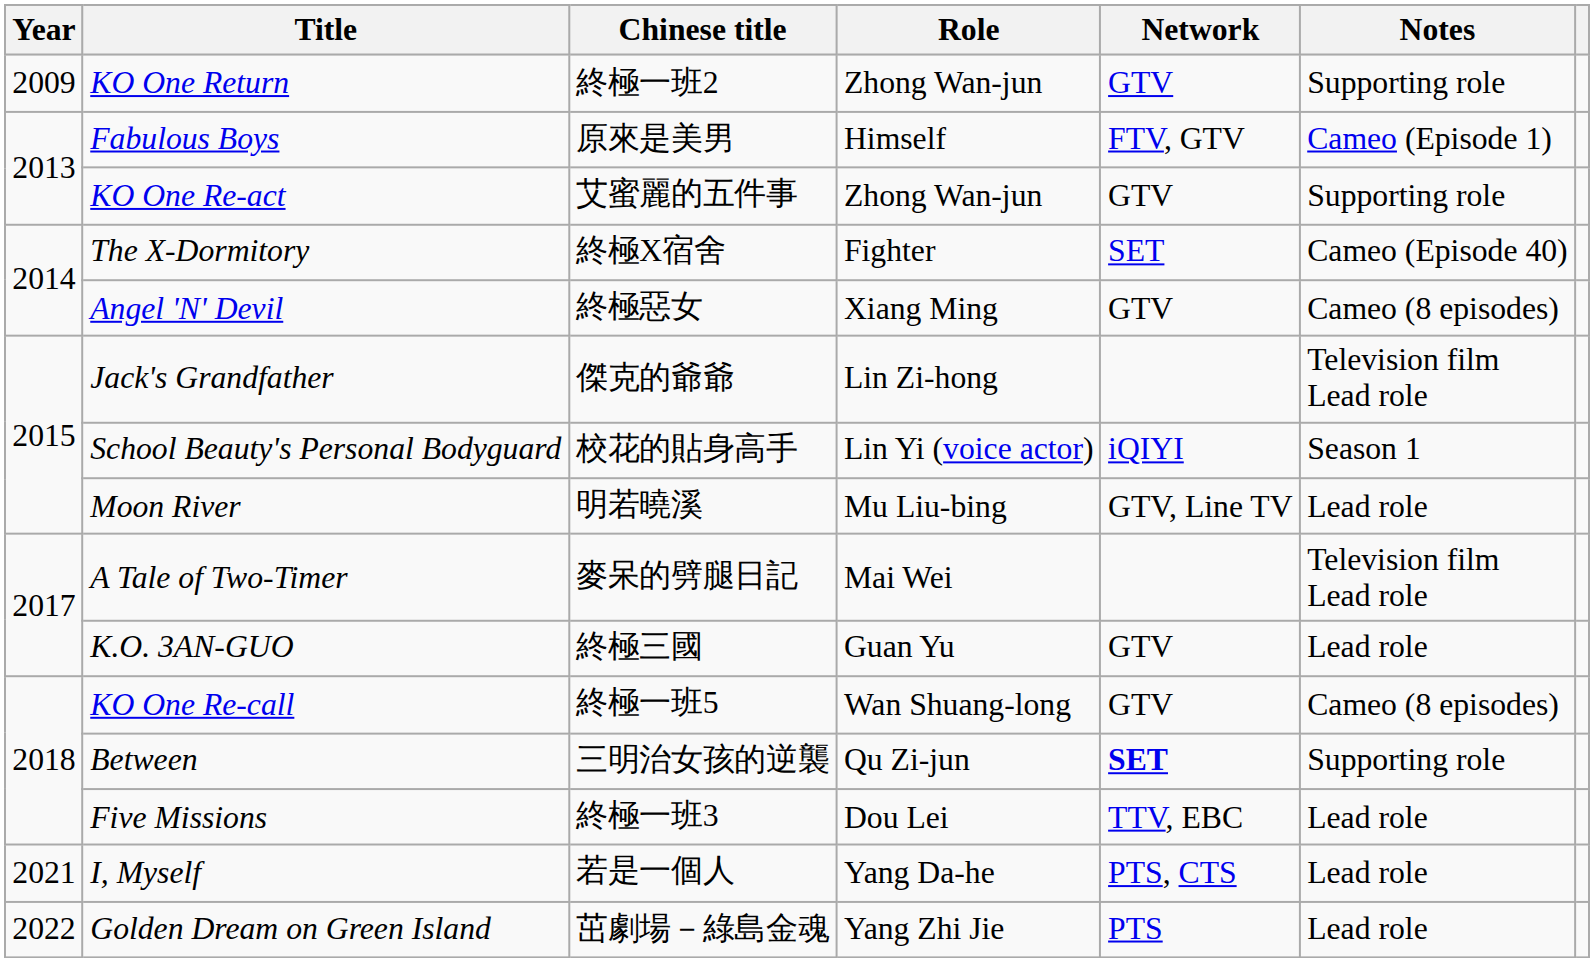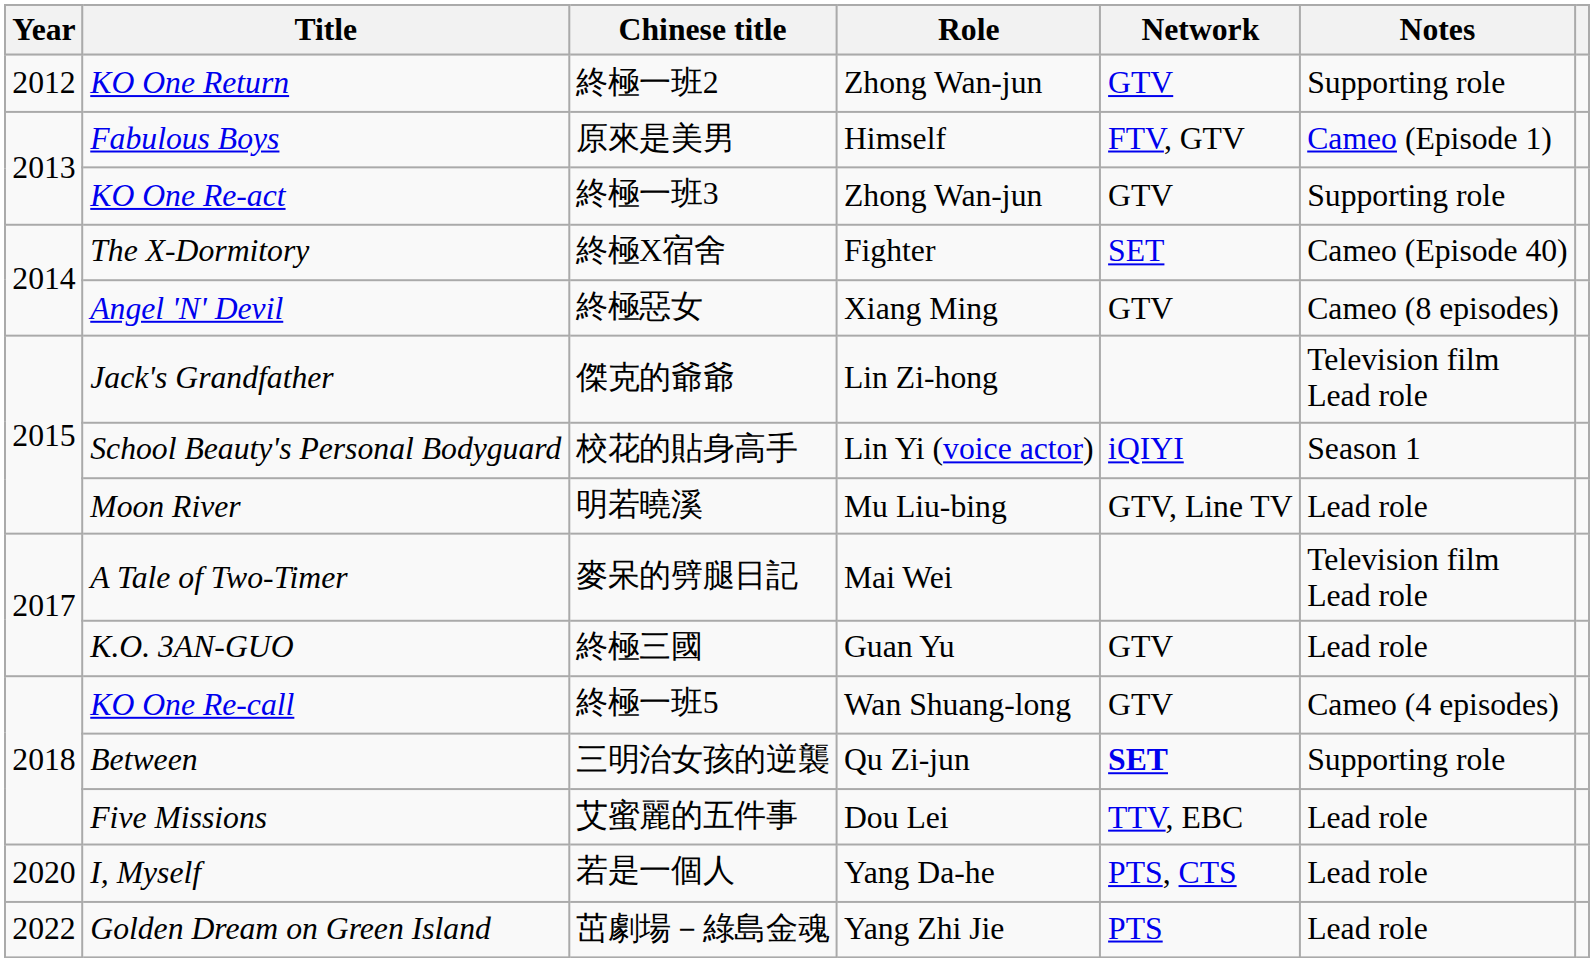KO One Return | Year: 2009 -> 2012
KO One Re-act | Chinese title: 艾蜜麗的五件事 -> 終極一班3
KO One Re-call | Notes: Cameo (8 episodes) -> Cameo (4 episodes)
Five Missions | Chinese title: 終極一班3 -> 艾蜜麗的五件事
I, Myself | Year: 2021 -> 2020
